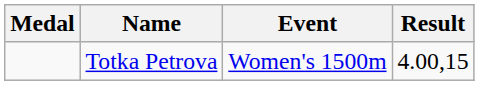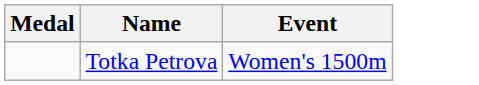- column: Result | 4.00,15
